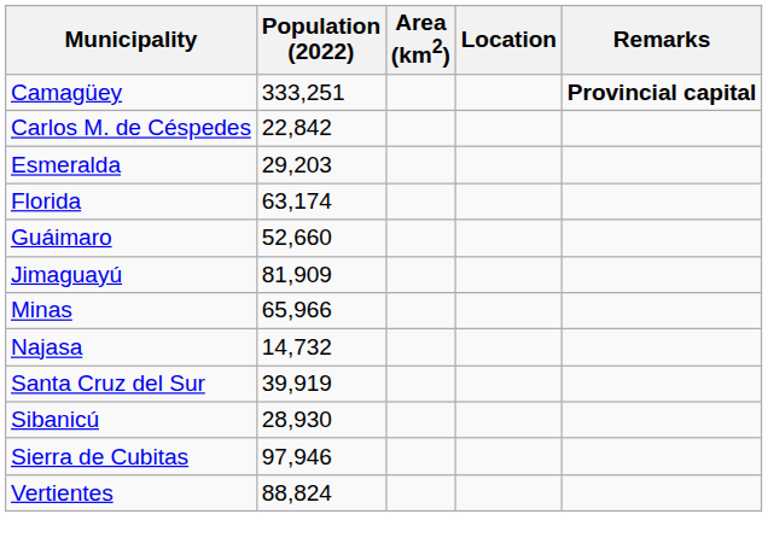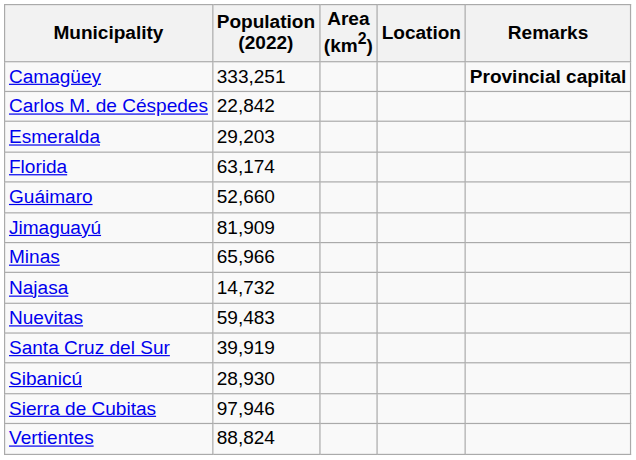+ row: Nuevitas | 59,483
